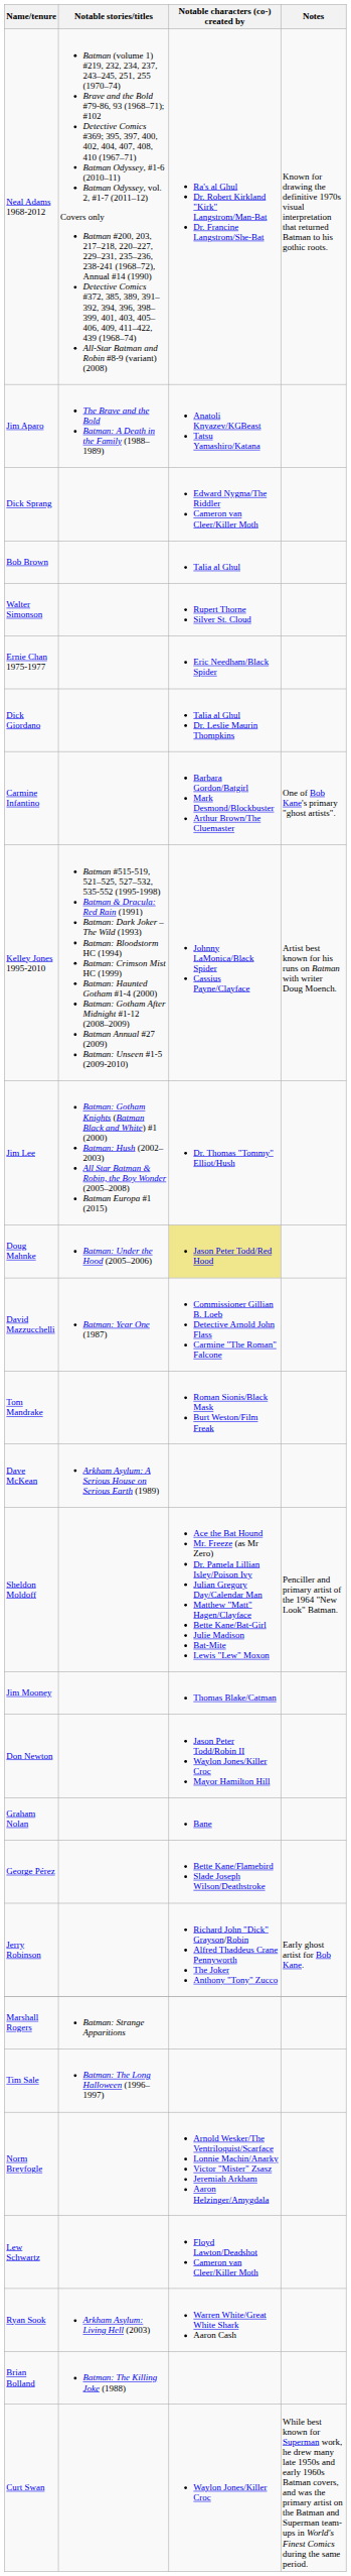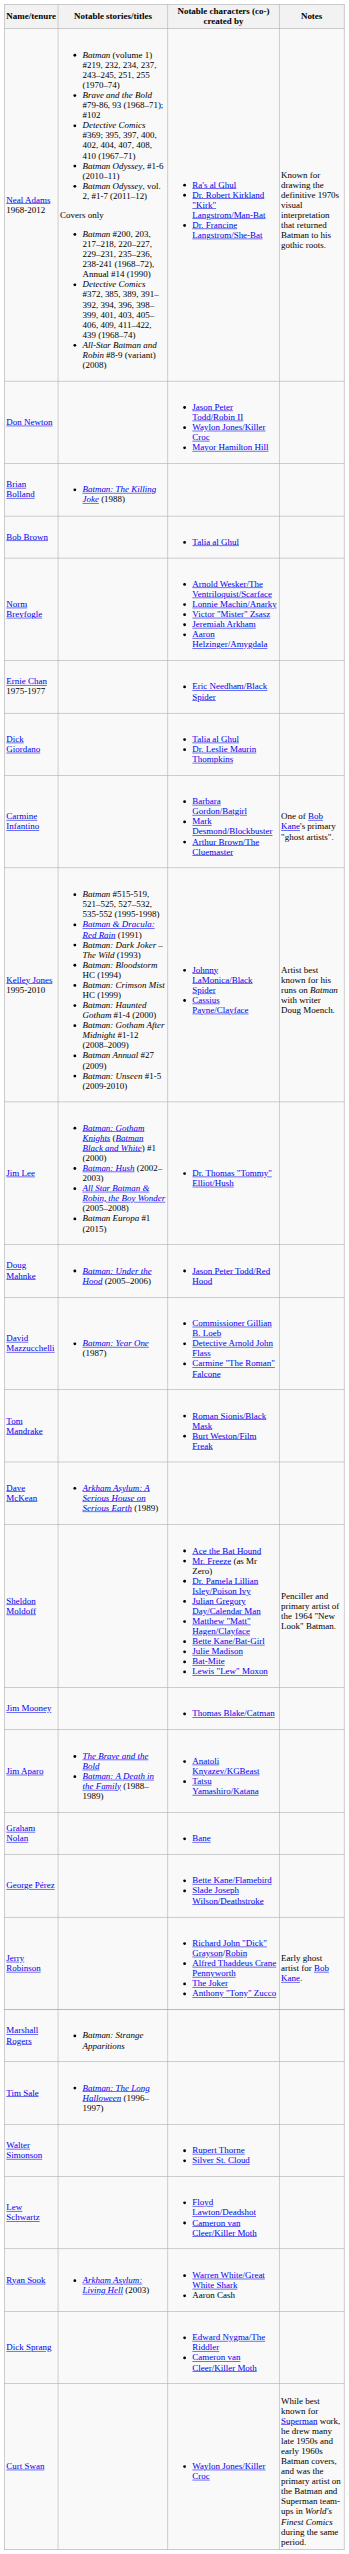rows swapped: Jim Aparo <-> Don Newton
rows swapped: Brian Bolland <-> Dick Sprang
rows swapped: Norm Breyfogle <-> Walter Simonson
Doug Mahnke | Notable characters (co-) created by: khaki background -> no background
